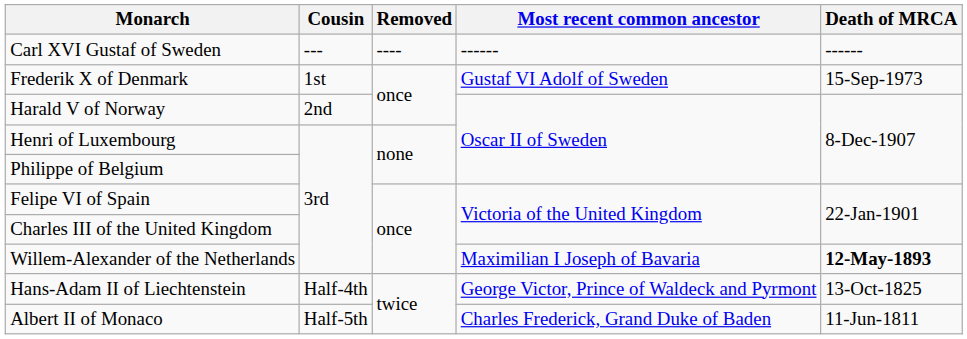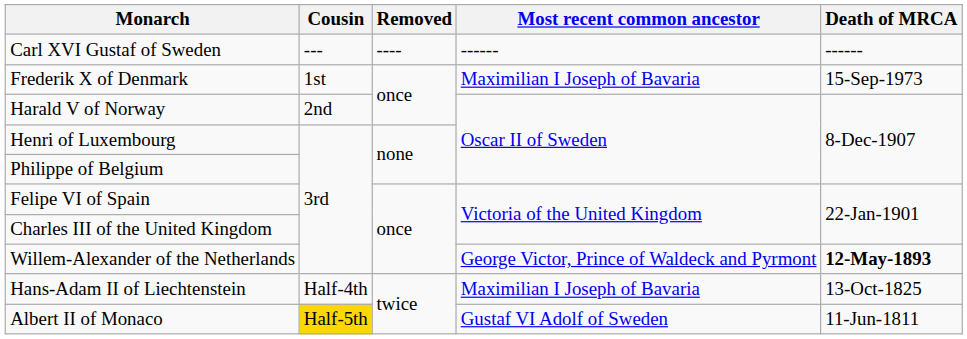Frederik X of Denmark | Most recent common ancestor: Gustaf VI Adolf of Sweden -> Maximilian I Joseph of Bavaria
Willem-Alexander of the Netherlands | Most recent common ancestor: Maximilian I Joseph of Bavaria -> George Victor, Prince of Waldeck and Pyrmont
Hans-Adam II of Liechtenstein | Most recent common ancestor: George Victor, Prince of Waldeck and Pyrmont -> Maximilian I Joseph of Bavaria
Albert II of Monaco | Cousin: no background -> gold background
Albert II of Monaco | Most recent common ancestor: Charles Frederick, Grand Duke of Baden -> Gustaf VI Adolf of Sweden
